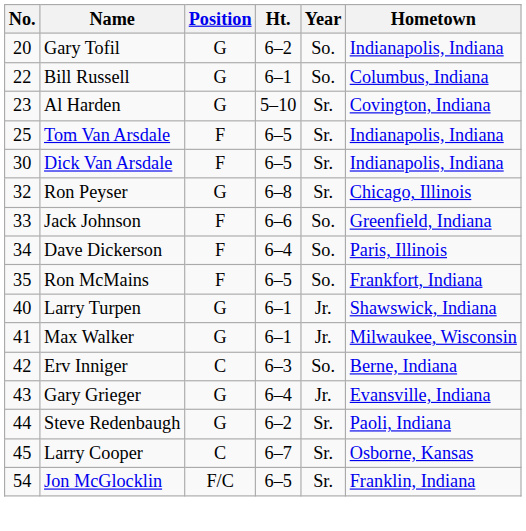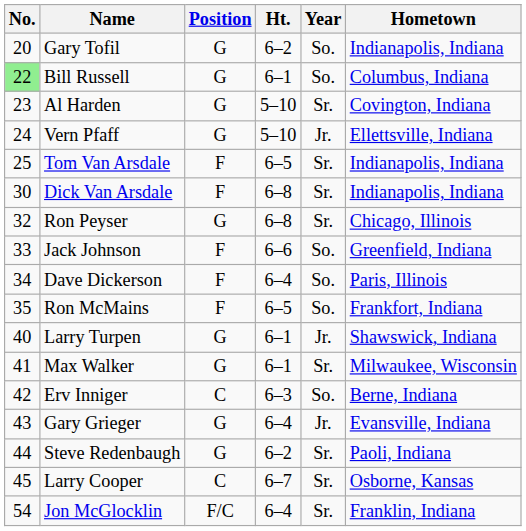Bill Russell | No.: no background -> lightgreen background
+ row: 24 | Vern Pfaff | G | 5–10 | Jr. | Ellettsville, Indiana
Dick Van Arsdale | Ht.: 6–5 -> 6–8
Max Walker | Year: Jr. -> Sr.
Jon McGlocklin | Ht.: 6–5 -> 6–4
